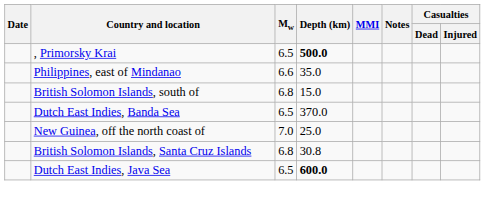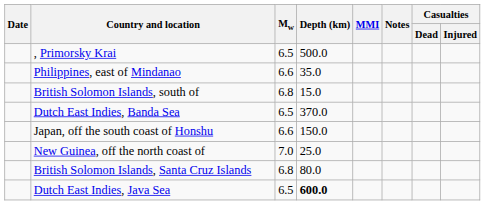, Primorsky Krai | Depth (km): bold -> normal
+ row: Japan, off the south coast of Honshu | 6.6 | 150.0
British Solomon Islands, Santa Cruz Islands | Depth (km): 30.8 -> 80.0
